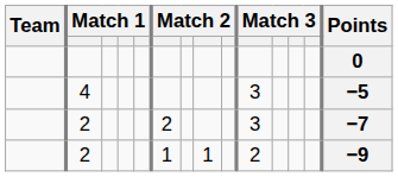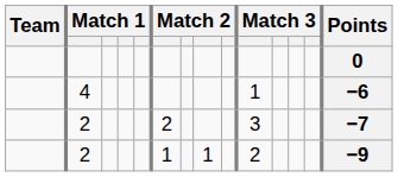4 | column 10: 3 -> 1
4 | Points: −5 -> −6
